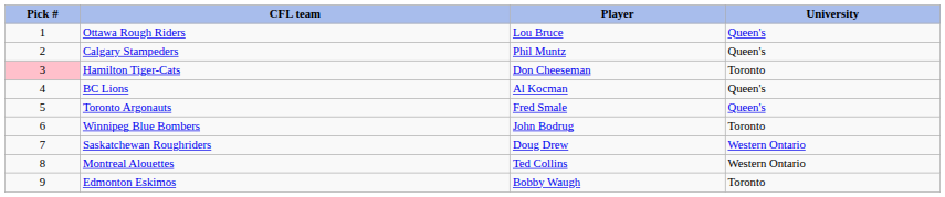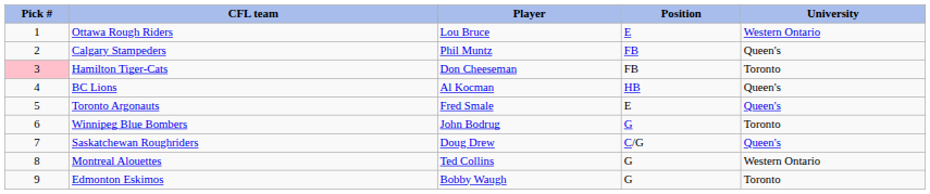+ column: Position | E | FB | FB | HB | E | G | C/G | G | G
Ottawa Rough Riders | University: Queen's -> Western Ontario
Saskatchewan Roughriders | University: Western Ontario -> Queen's
